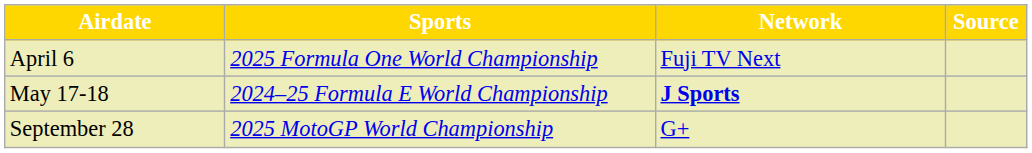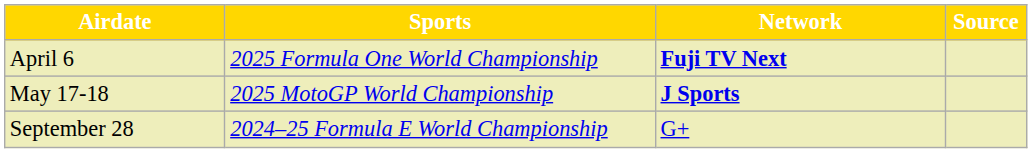April 6 | Network: normal -> bold
May 17-18 | Sports: 2024–25 Formula E World Championship -> 2025 MotoGP World Championship
September 28 | Sports: 2025 MotoGP World Championship -> 2024–25 Formula E World Championship
